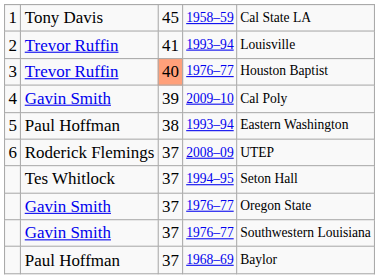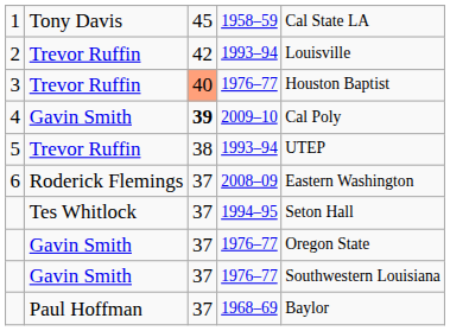2 | column 3: 41 -> 42
4 | column 3: normal -> bold
5 | column 2: Paul Hoffman -> Trevor Ruffin
5 | column 5: Eastern Washington -> UTEP
6 | column 5: UTEP -> Eastern Washington
